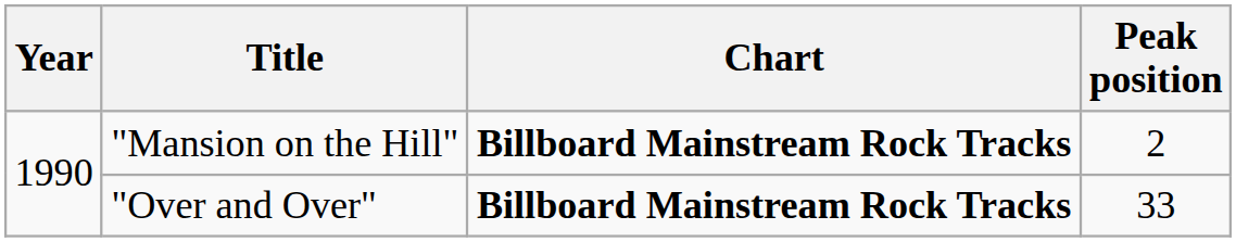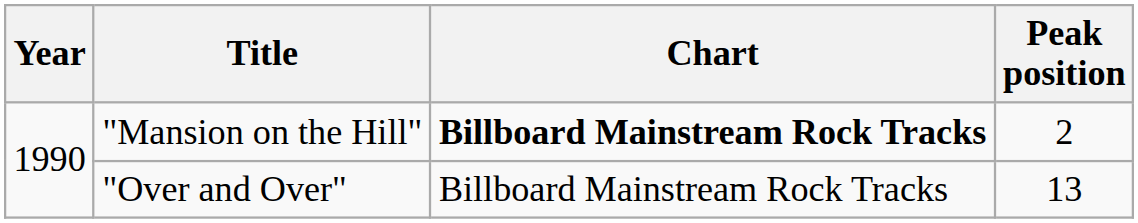"Over and Over" | Chart: bold -> normal
"Over and Over" | Peak position: 33 -> 13
